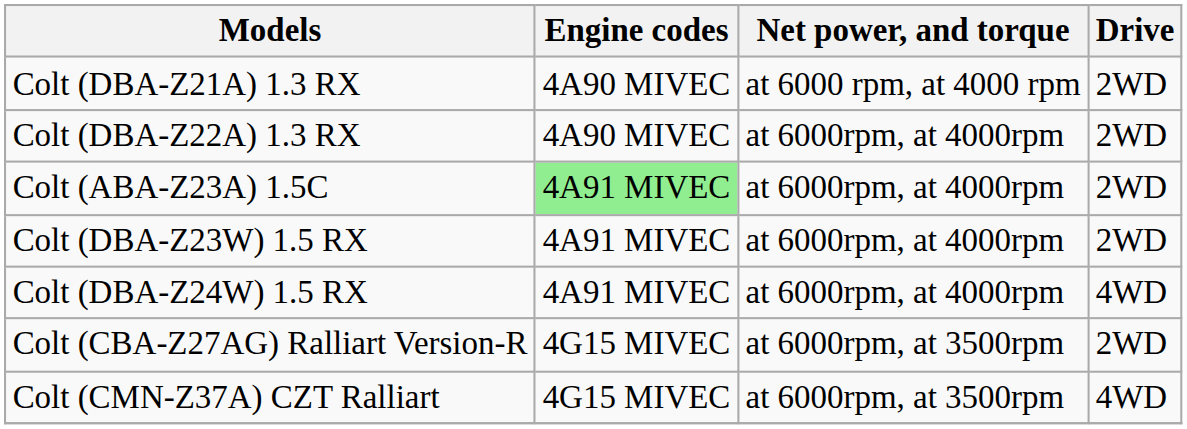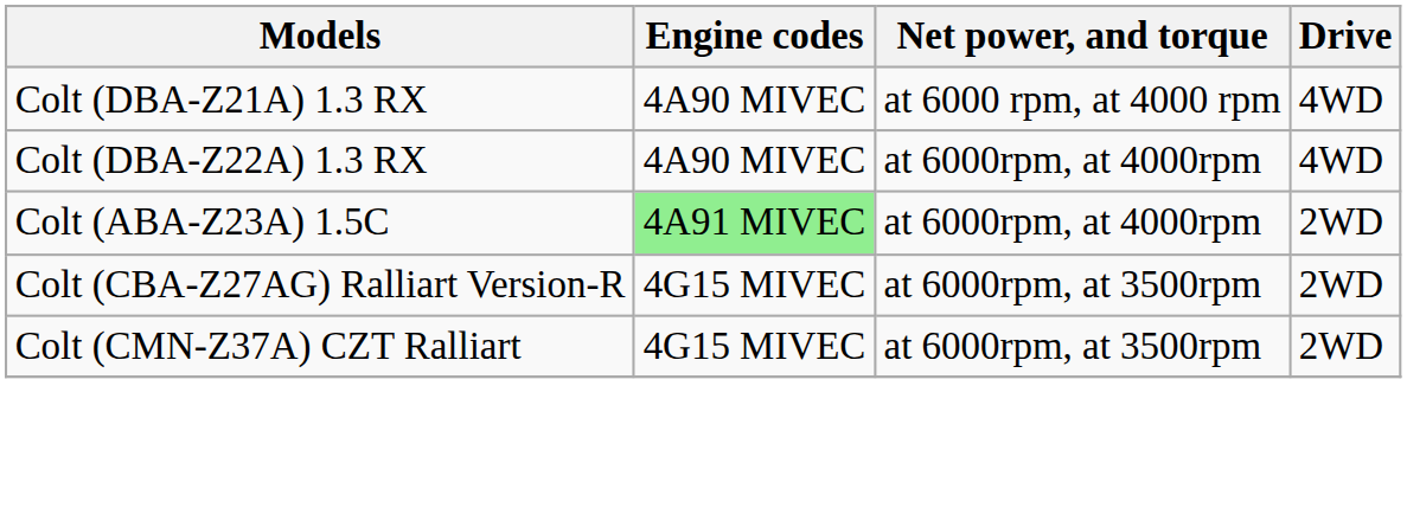Colt (DBA-Z21A) 1.3 RX | Drive: 2WD -> 4WD
Colt (DBA-Z22A) 1.3 RX | Drive: 2WD -> 4WD
- row: Colt (DBA-Z23W) 1.5 RX | 4A91 MIVEC | at 6000rpm, at 4000rpm | 2WD
- row: Colt (DBA-Z24W) 1.5 RX | 4A91 MIVEC | at 6000rpm, at 4000rpm | 4WD
Colt (CMN-Z37A) CZT Ralliart | Drive: 4WD -> 2WD
